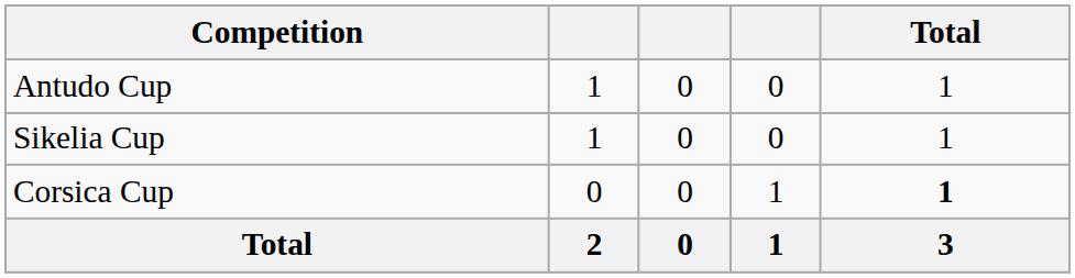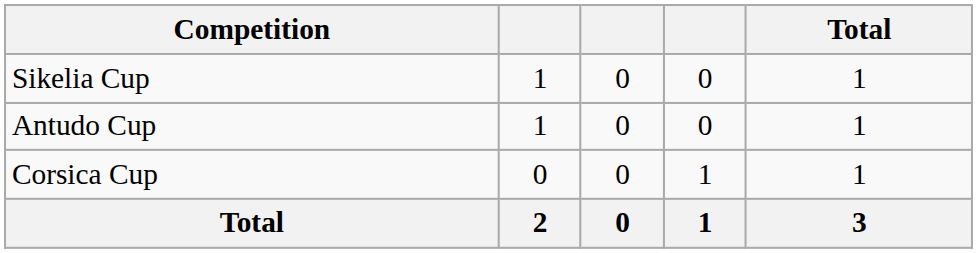rows swapped: Antudo Cup <-> Sikelia Cup
Corsica Cup | Total: bold -> normal
